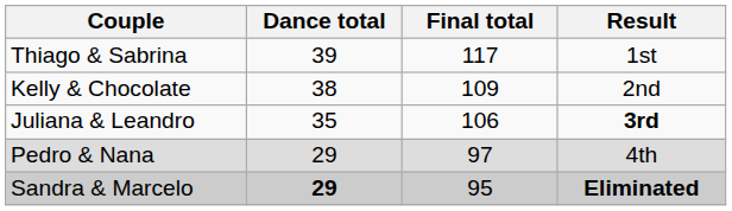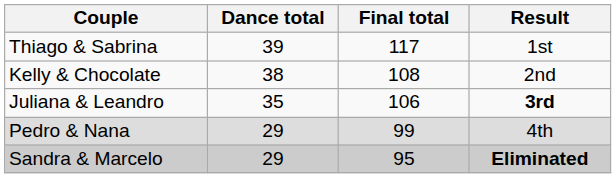Kelly & Chocolate | Final total: 109 -> 108
Pedro & Nana | Final total: 97 -> 99
Sandra & Marcelo | Dance total: bold -> normal
